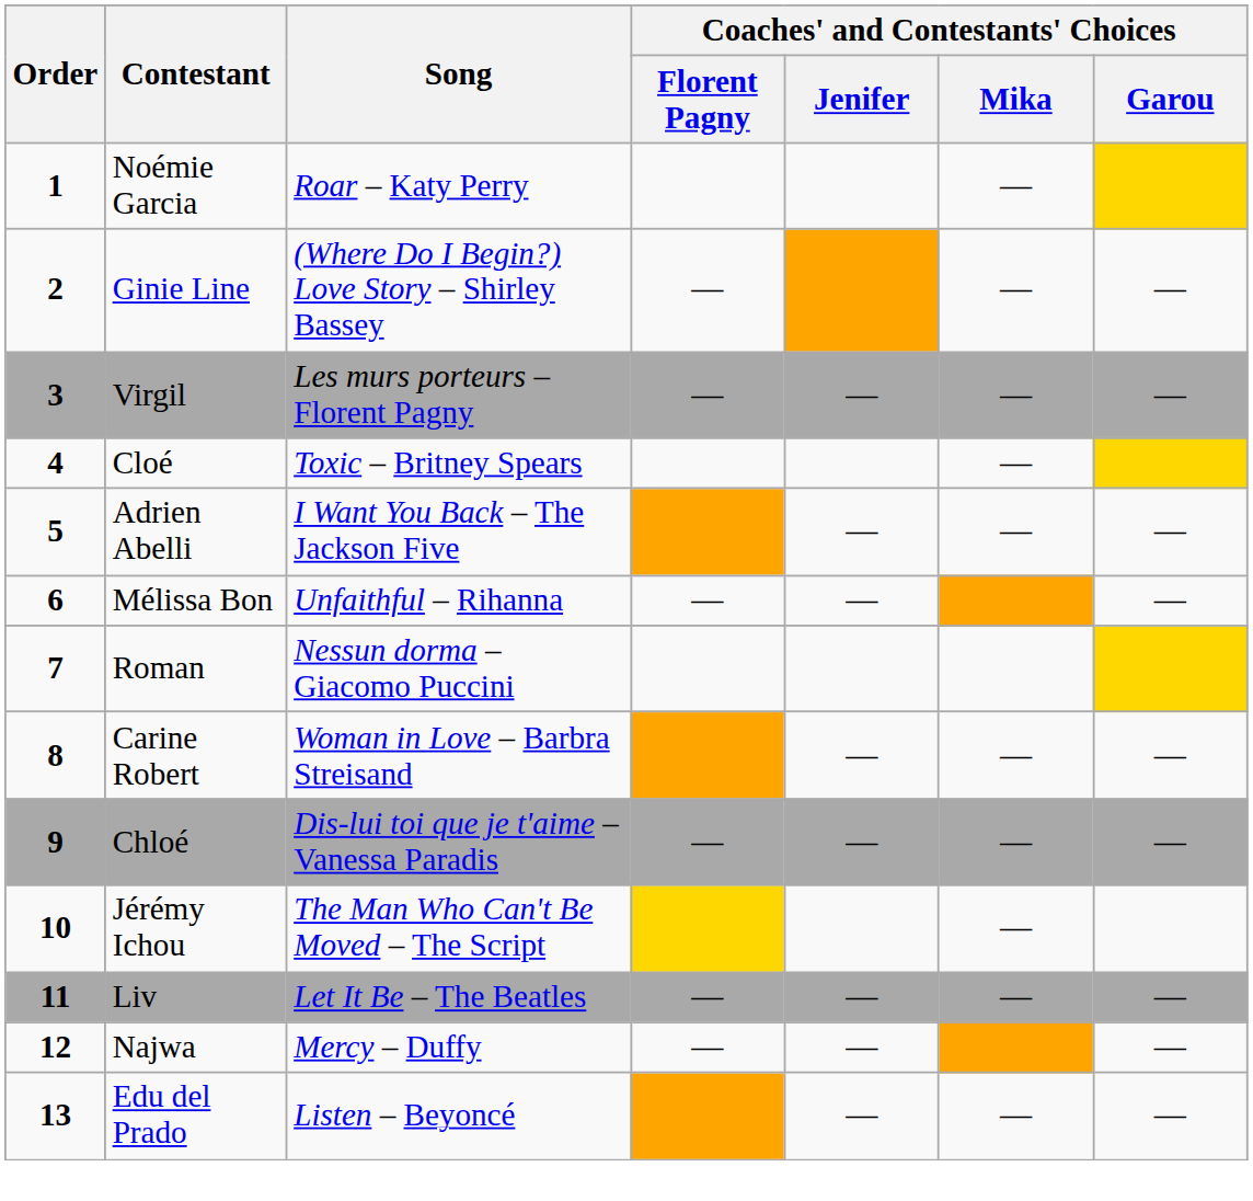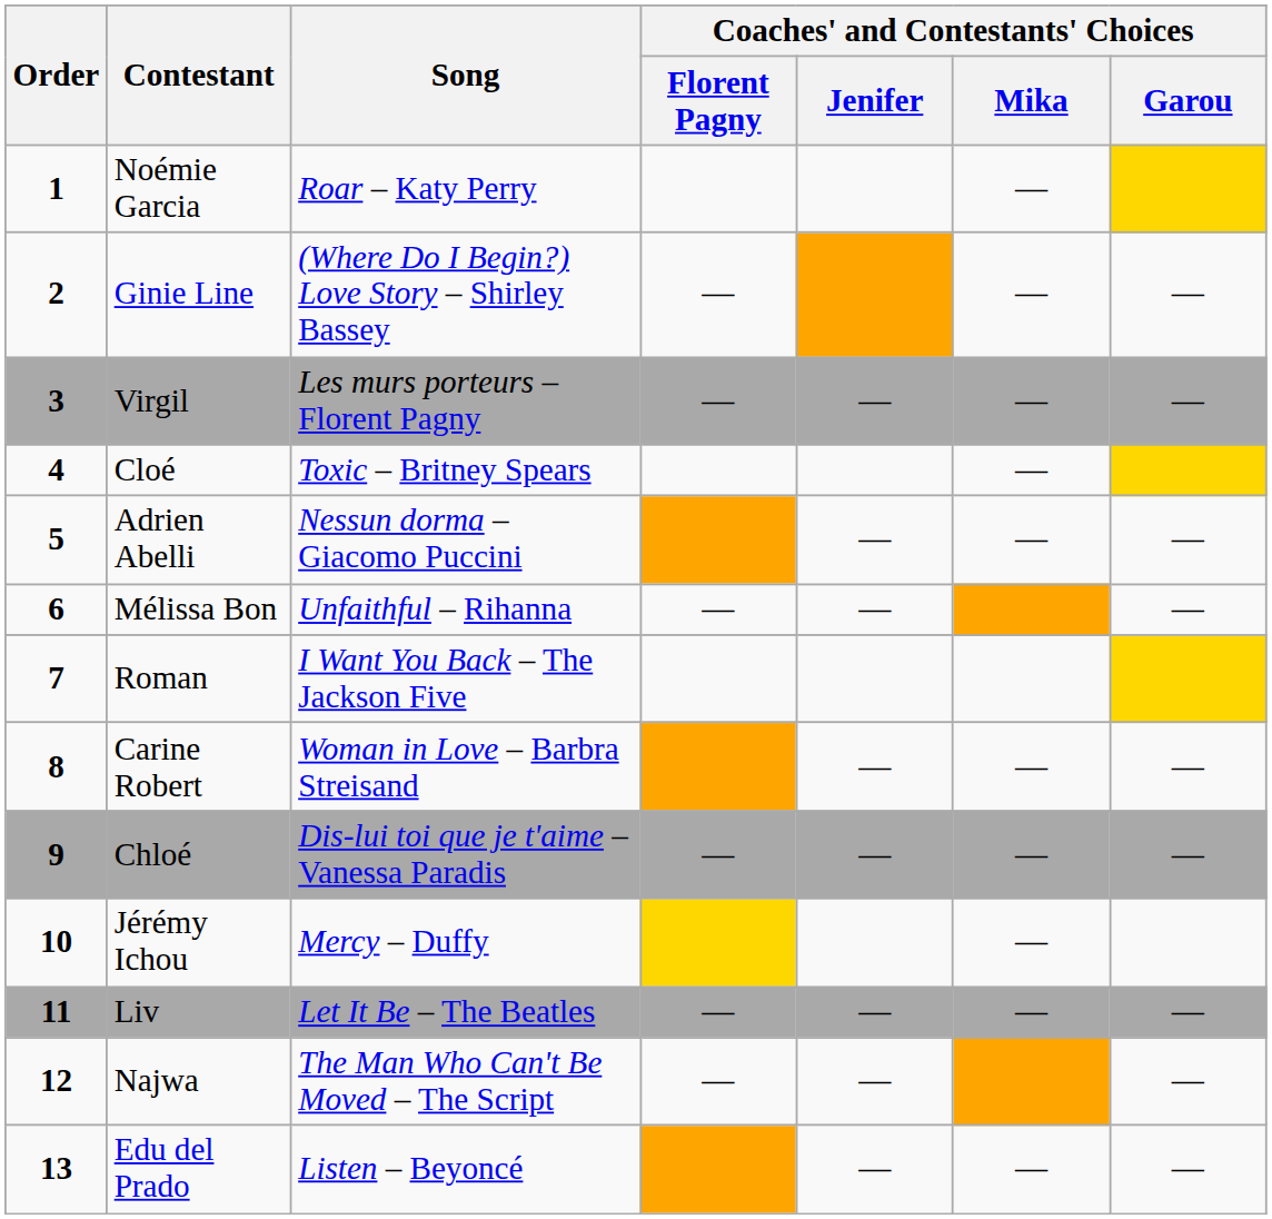Adrien Abelli | Song: I Want You Back – The Jackson Five -> Nessun dorma – Giacomo Puccini
Roman | Song: Nessun dorma – Giacomo Puccini -> I Want You Back – The Jackson Five
Jérémy Ichou | Song: The Man Who Can't Be Moved – The Script -> Mercy – Duffy
Najwa | Song: Mercy – Duffy -> The Man Who Can't Be Moved – The Script
